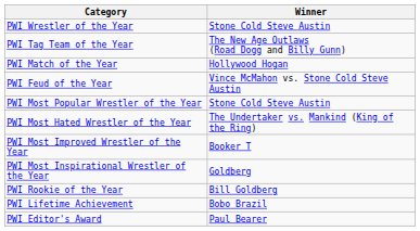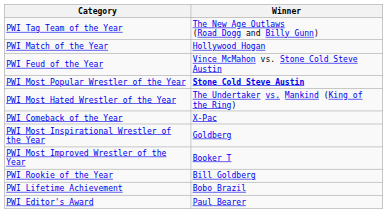- row: PWI Wrestler of the Year | Stone Cold Steve Austin
PWI Most Popular Wrestler of the Year | Winner: normal -> bold
+ row: PWI Comeback of the Year | X-Pac
rows swapped: PWI Most Improved Wrestler of the Year <-> PWI Most Inspirational Wrestler of the Year
